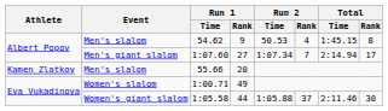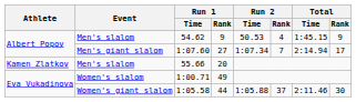54.62 | Total / Rank: 8 -> 9
